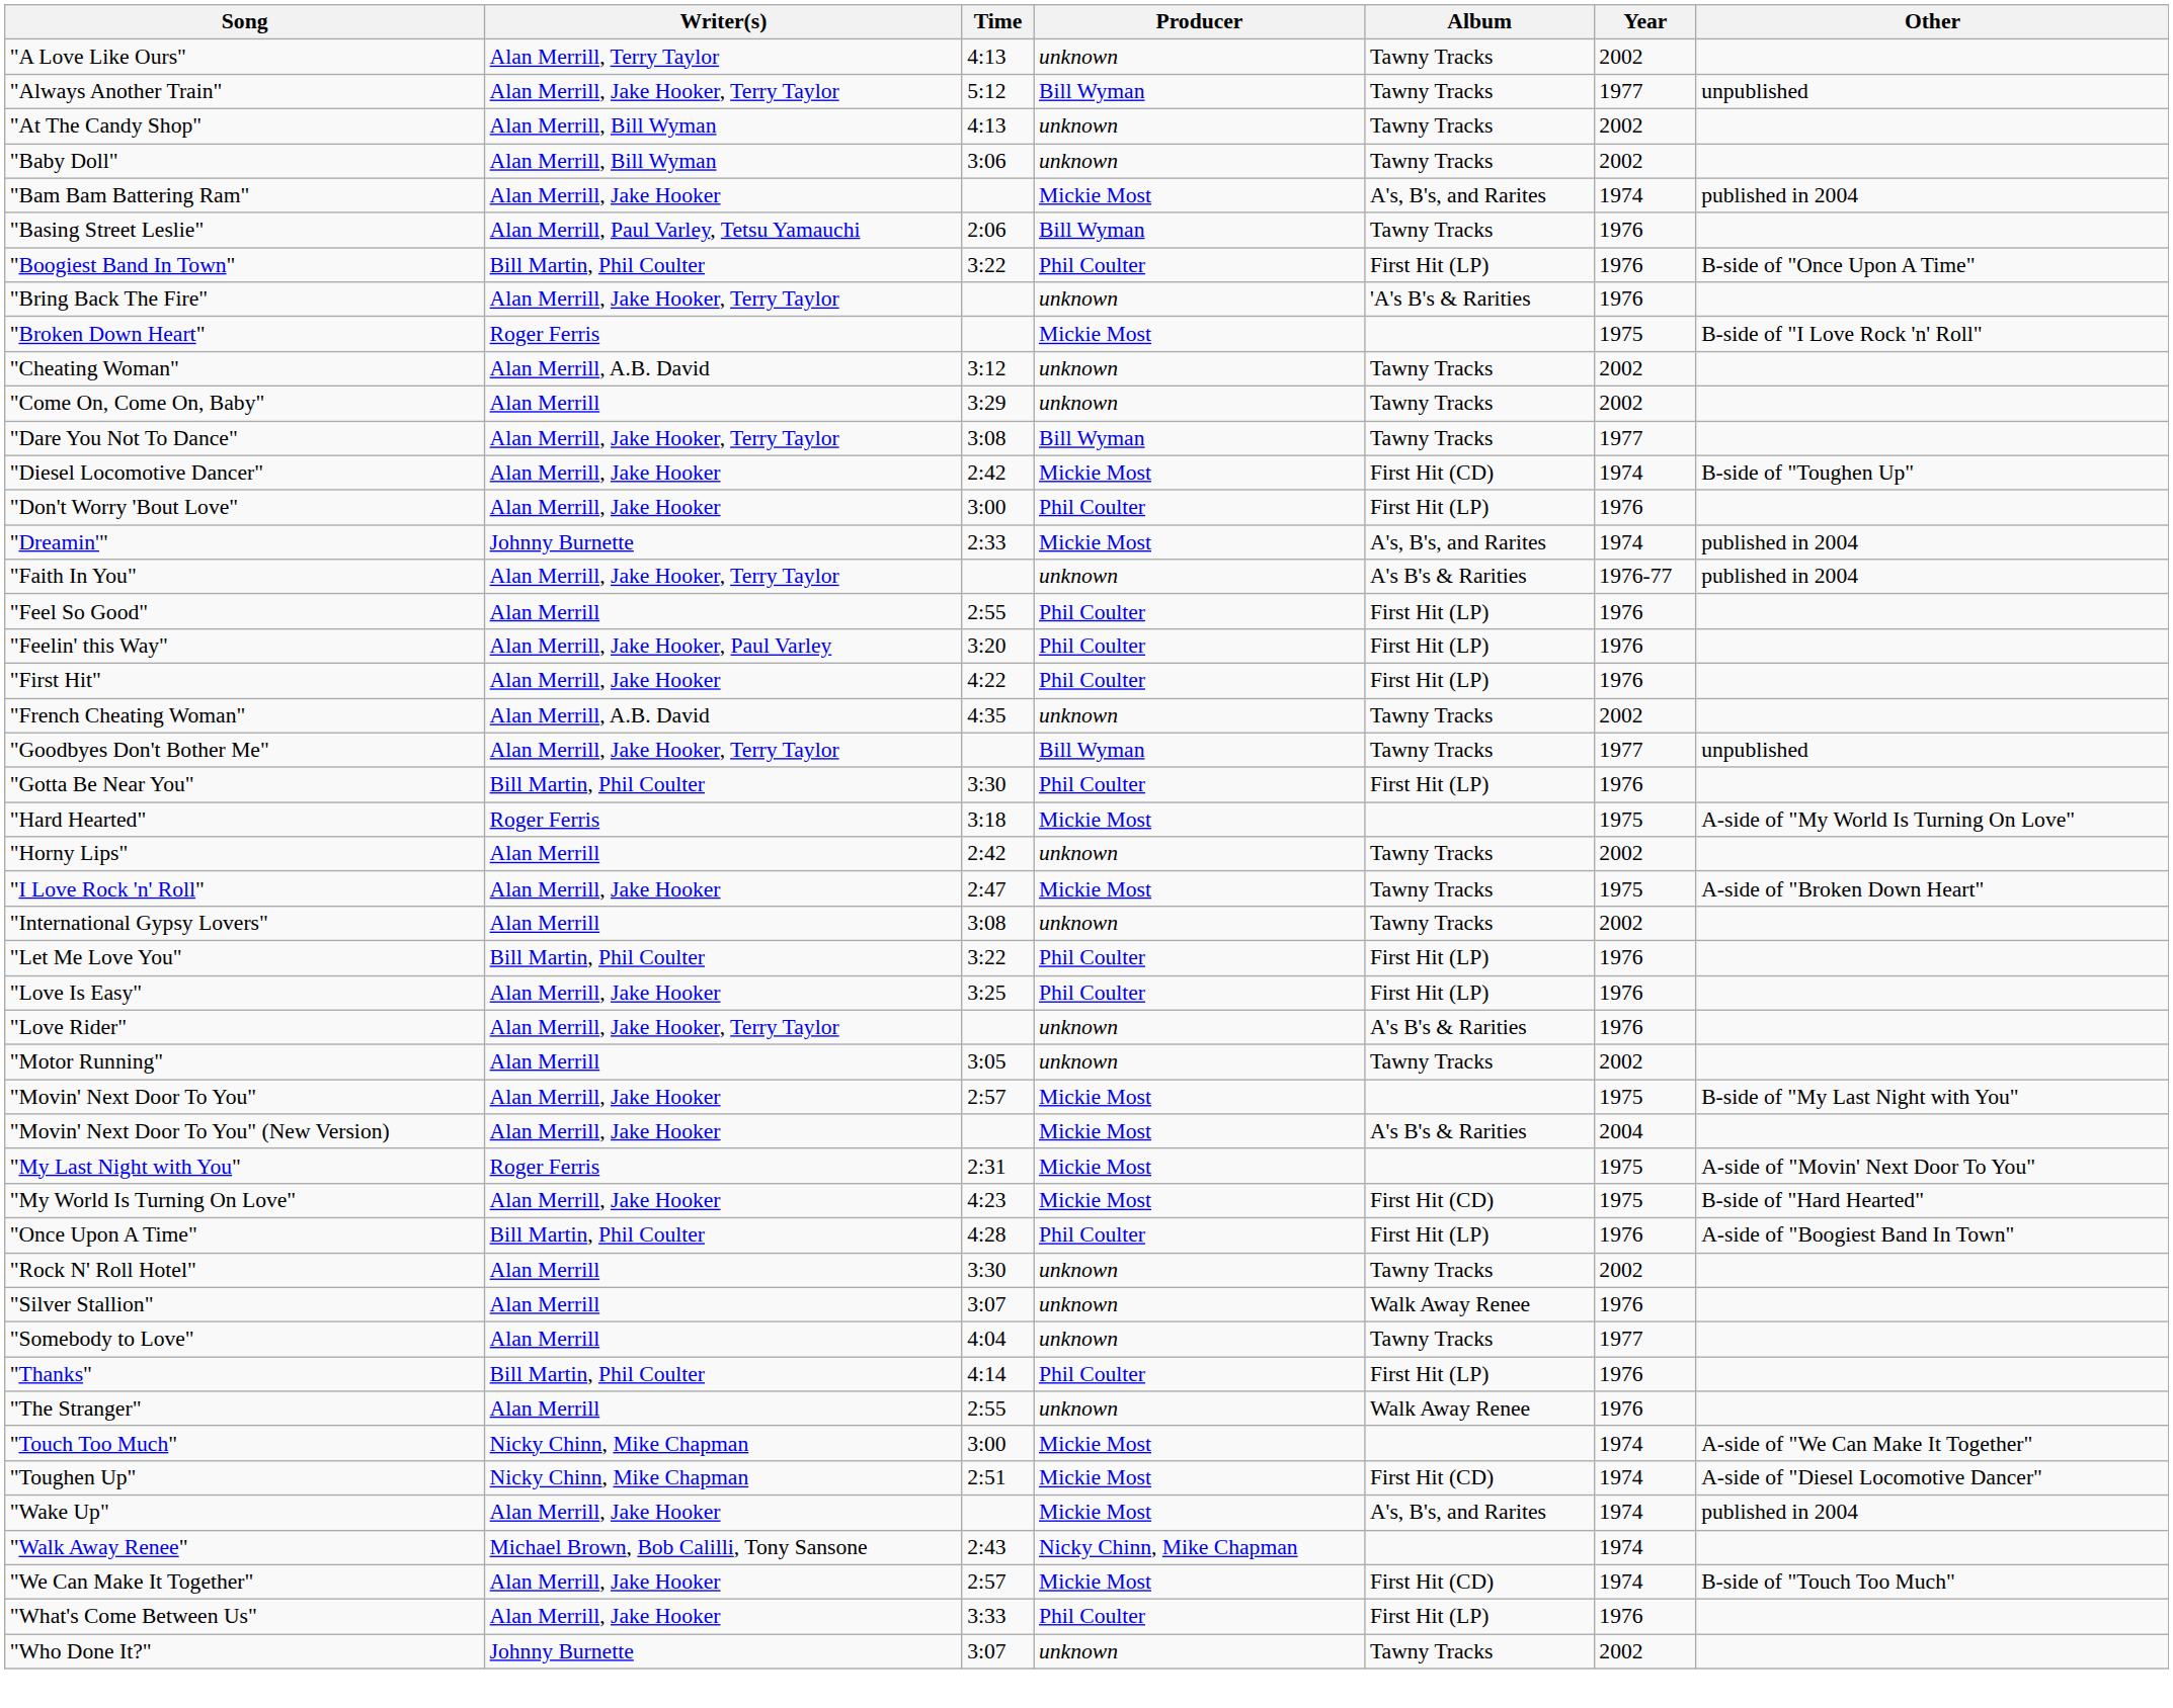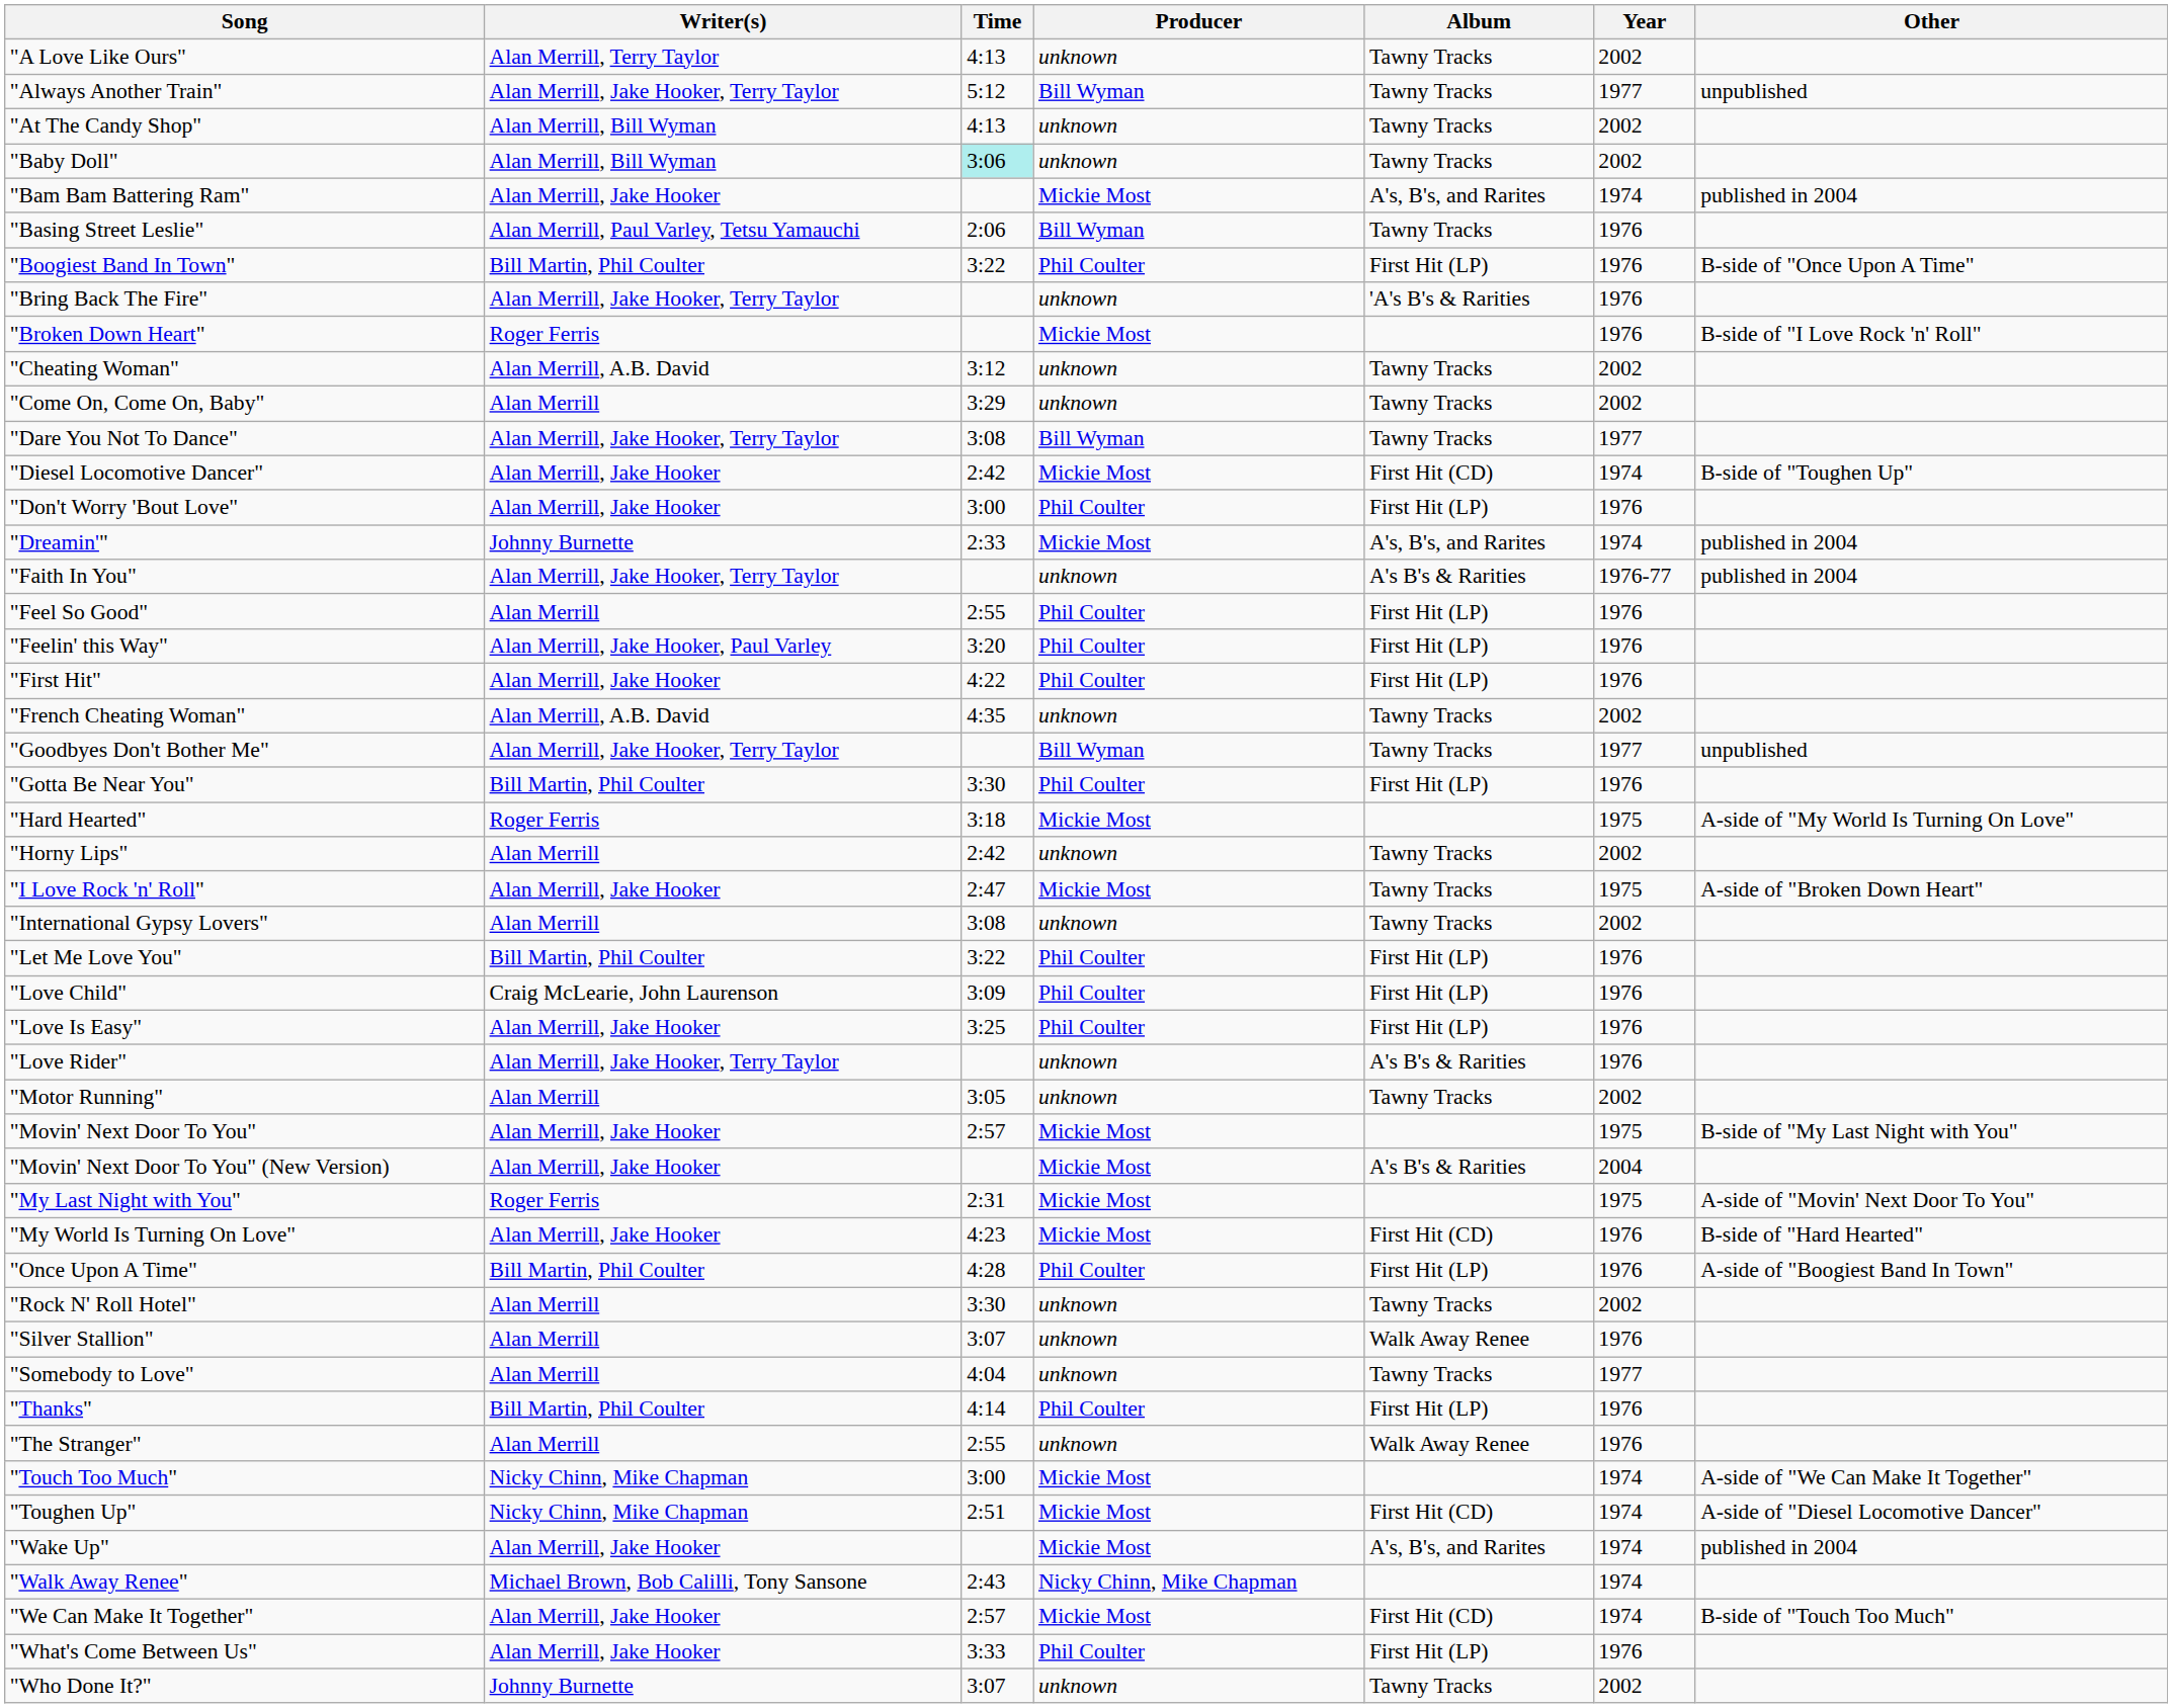"Baby Doll" | Time: no background -> paleturquoise background
"Broken Down Heart" | Year: 1975 -> 1976
+ row: "Love Child" | Craig McLearie, John Laurenson | 3:09 | Phil Coulter | First Hit (LP) | 1976
"My World Is Turning On Love" | Year: 1975 -> 1976
